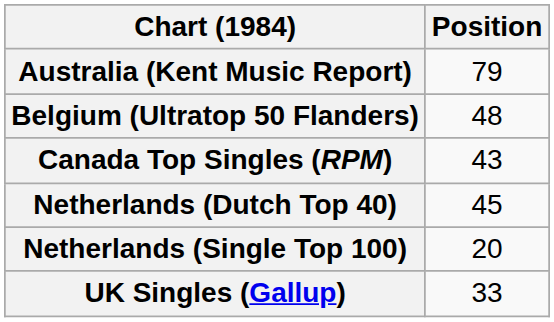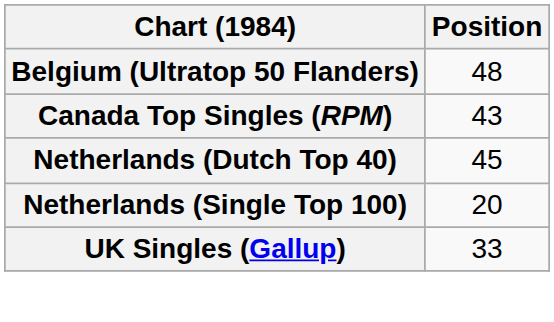- row: Australia (Kent Music Report) | 79
